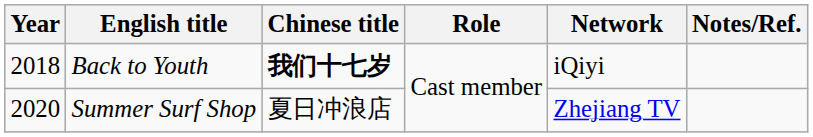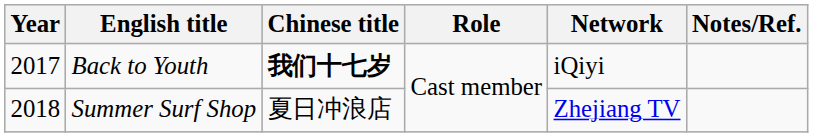Back to Youth | Year: 2018 -> 2017
Summer Surf Shop | Year: 2020 -> 2018
